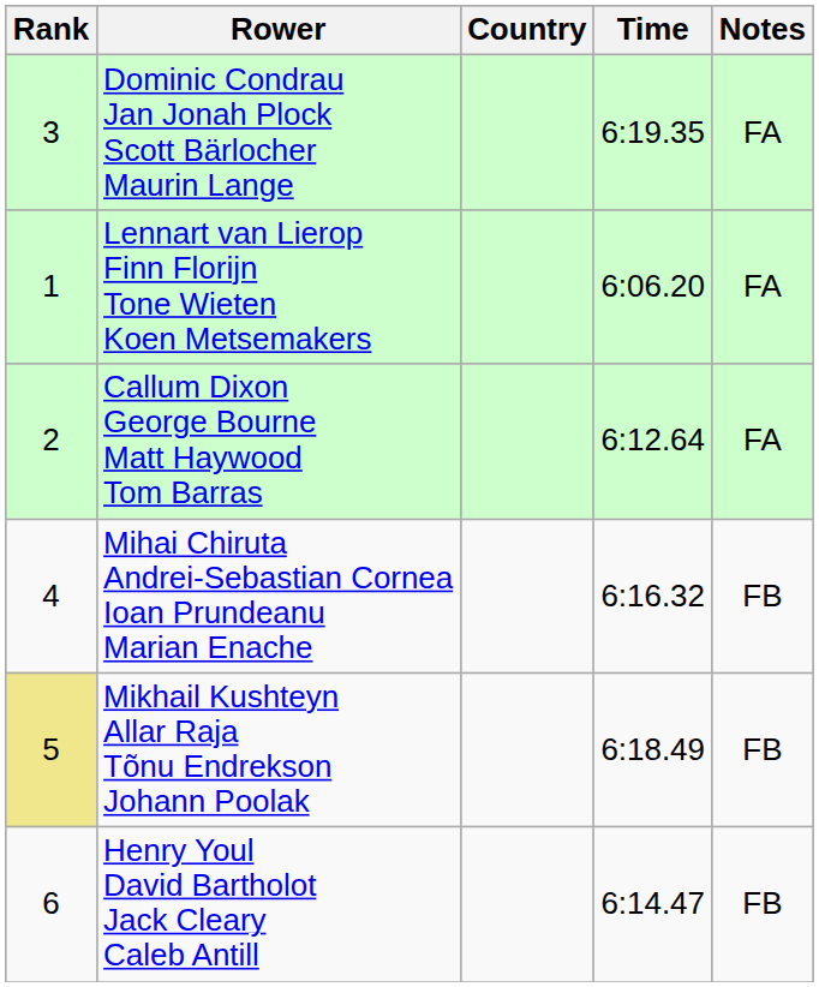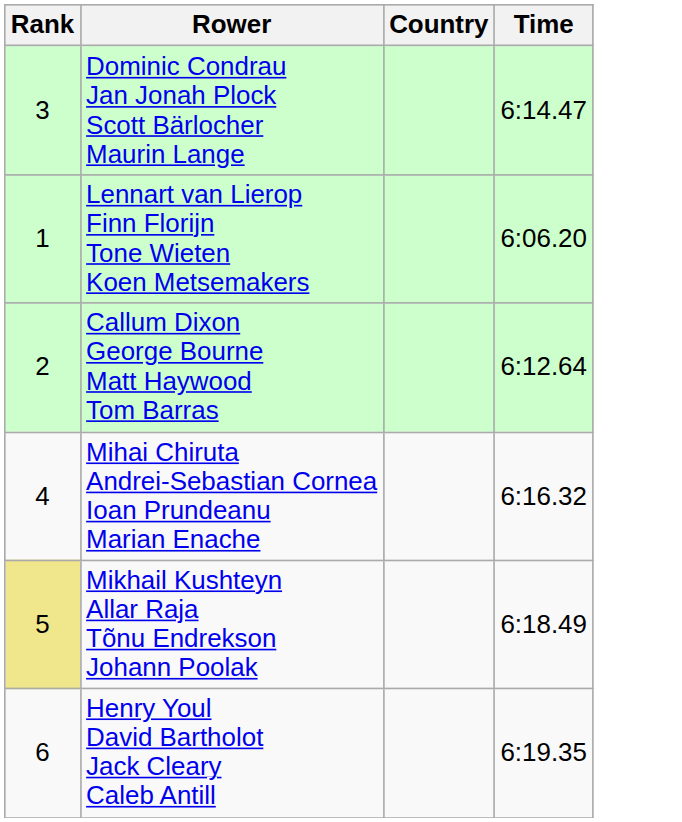- column: Notes | FA | FA | FA | FB | FB | FB
Dominic Condrau Jan Jonah Plock Scott Bärlocher Maurin Lange | Time: 6:19.35 -> 6:14.47
Henry Youl David Bartholot Jack Cleary Caleb Antill | Time: 6:14.47 -> 6:19.35
